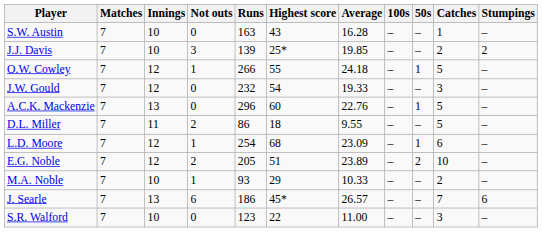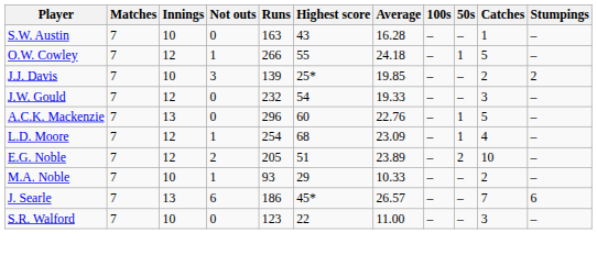rows swapped: O.W. Cowley <-> J.J. Davis
- row: D.L. Miller | 7 | 11 | 2 | 86 | 18 | 9.55 | – | – | 5 | –
L.D. Moore | Catches: 6 -> 4
